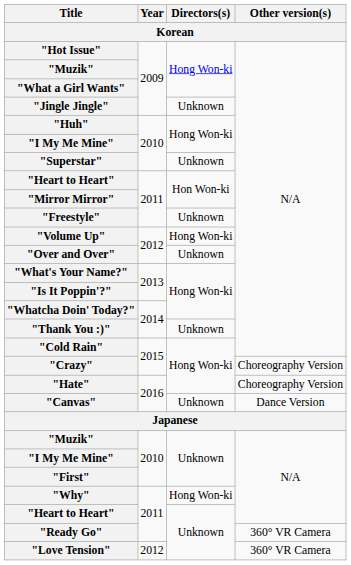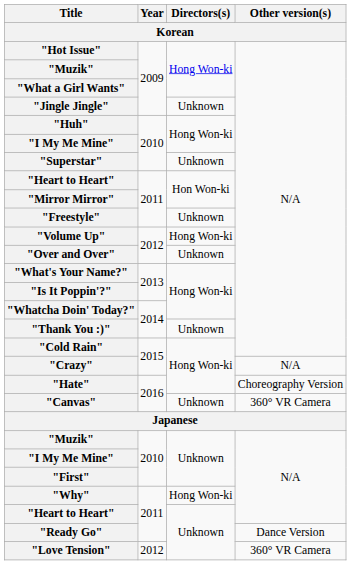"Crazy" | Other version(s): Choreography Version -> N/A
"Canvas" | Other version(s): Dance Version -> 360° VR Camera
"Ready Go" | Other version(s): 360° VR Camera -> Dance Version
